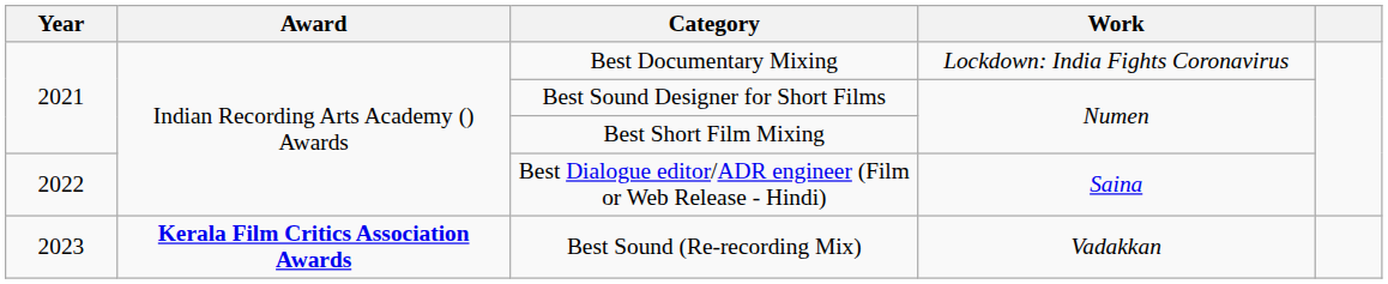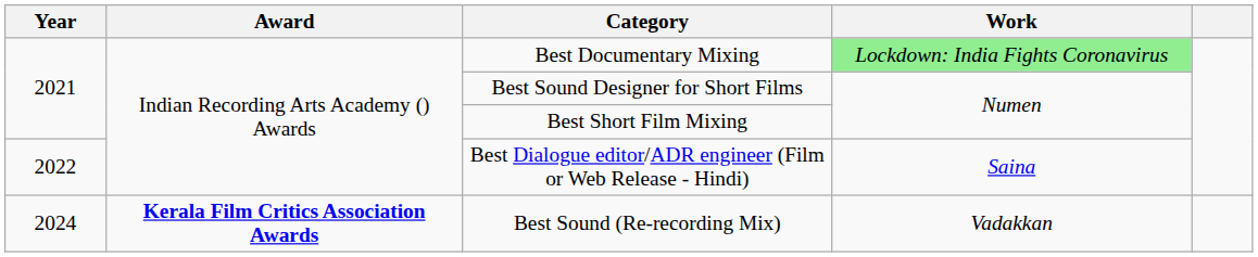Best Documentary Mixing | Work: no background -> lightgreen background
Best Sound (Re-recording Mix) | Year: 2023 -> 2024
